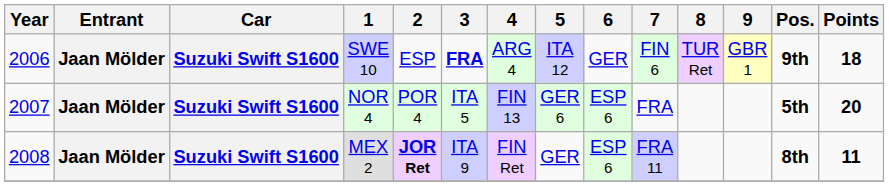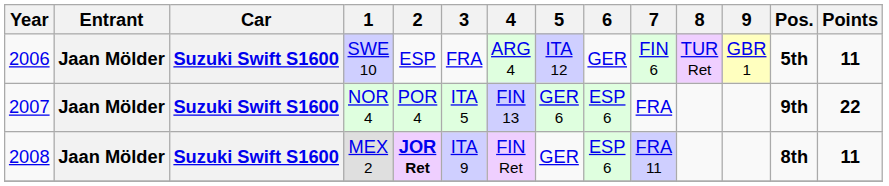SWE 10 | 3: bold -> normal
SWE 10 | Pos.: 9th -> 5th
SWE 10 | Points: 18 -> 11
NOR 4 | Pos.: 5th -> 9th
NOR 4 | Points: 20 -> 22
